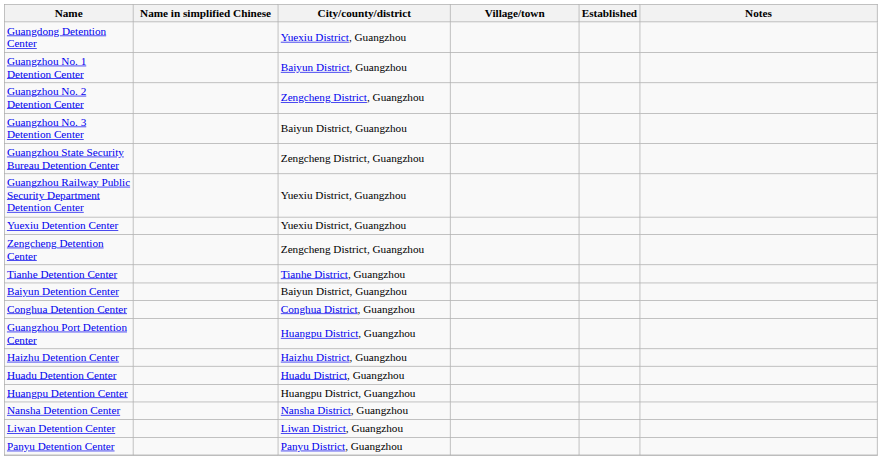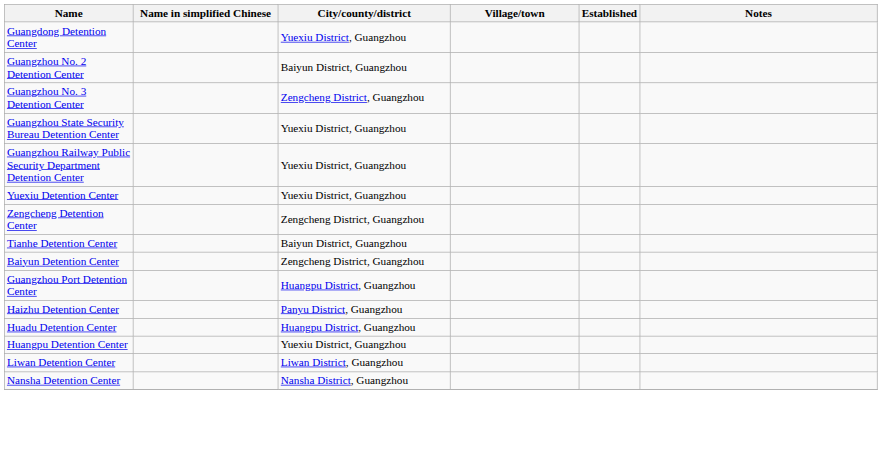- row: Guangzhou No. 1 Detention Center | Baiyun District, Guangzhou
Guangzhou No. 2 Detention Center | City/county/district: Zengcheng District, Guangzhou -> Baiyun District, Guangzhou
Guangzhou No. 3 Detention Center | City/county/district: Baiyun District, Guangzhou -> Zengcheng District, Guangzhou
Guangzhou State Security Bureau Detention Center | City/county/district: Zengcheng District, Guangzhou -> Yuexiu District, Guangzhou
Tianhe Detention Center | City/county/district: Tianhe District, Guangzhou -> Baiyun District, Guangzhou
Baiyun Detention Center | City/county/district: Baiyun District, Guangzhou -> Zengcheng District, Guangzhou
- row: Conghua Detention Center | Conghua District, Guangzhou
Haizhu Detention Center | City/county/district: Haizhu District, Guangzhou -> Panyu District, Guangzhou
Huadu Detention Center | City/county/district: Huadu District, Guangzhou -> Huangpu District, Guangzhou
Huangpu Detention Center | City/county/district: Huangpu District, Guangzhou -> Yuexiu District, Guangzhou
rows swapped: Liwan Detention Center <-> Nansha Detention Center
- row: Panyu Detention Center | Panyu District, Guangzhou
